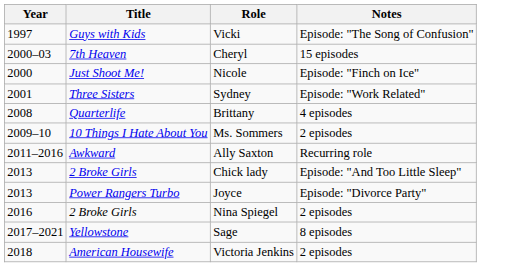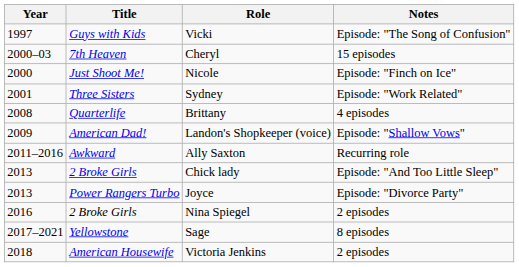+ row: 2009 | American Dad! | Landon's Shopkeeper (voice) | Episode: "Shallow Vows"
- row: 2009–10 | 10 Things I Hate About You | Ms. Sommers | 2 episodes
